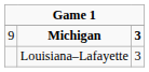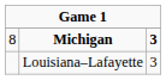Michigan | column 1: 9 -> 8
